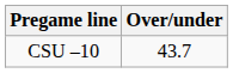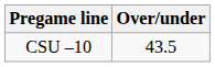CSU –10 | Over/under: 43.7 -> 43.5
